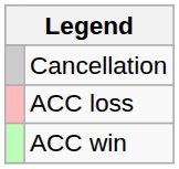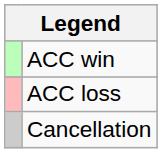rows swapped: ACC win <-> Cancellation
